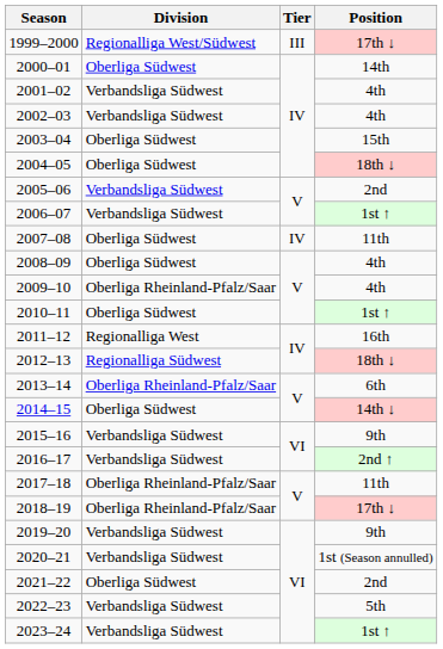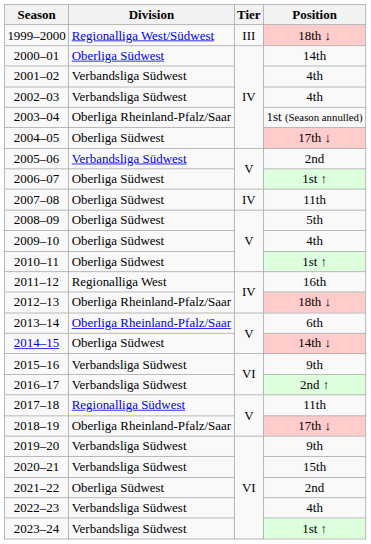1999–2000 | Position: 17th ↓ -> 18th ↓
2003–04 | Division: Oberliga Südwest -> Oberliga Rheinland-Pfalz/Saar
2003–04 | Position: 15th -> 1st (Season annulled)
2004–05 | Position: 18th ↓ -> 17th ↓
2006–07 | Division: Verbandsliga Südwest -> Oberliga Südwest
2008–09 | Position: 4th -> 5th
2009–10 | Division: Oberliga Rheinland-Pfalz/Saar -> Oberliga Südwest
2012–13 | Division: Regionalliga Südwest -> Oberliga Rheinland-Pfalz/Saar
2017–18 | Division: Oberliga Rheinland-Pfalz/Saar -> Regionalliga Südwest
2020–21 | Position: 1st (Season annulled) -> 15th
2022–23 | Position: 5th -> 4th
